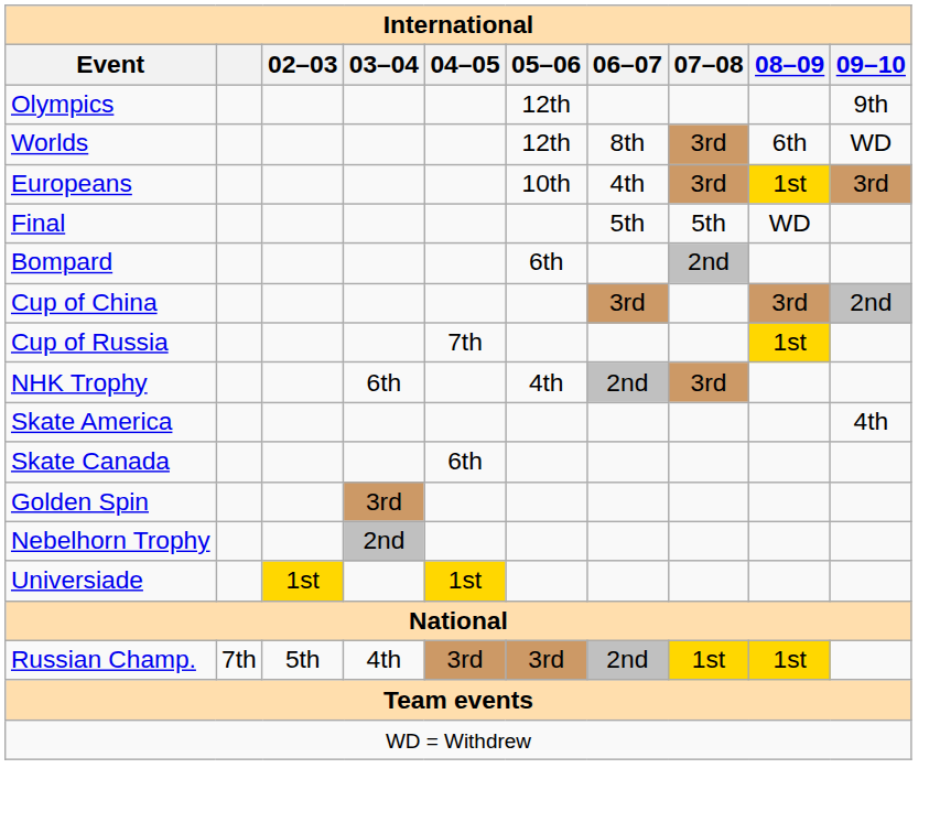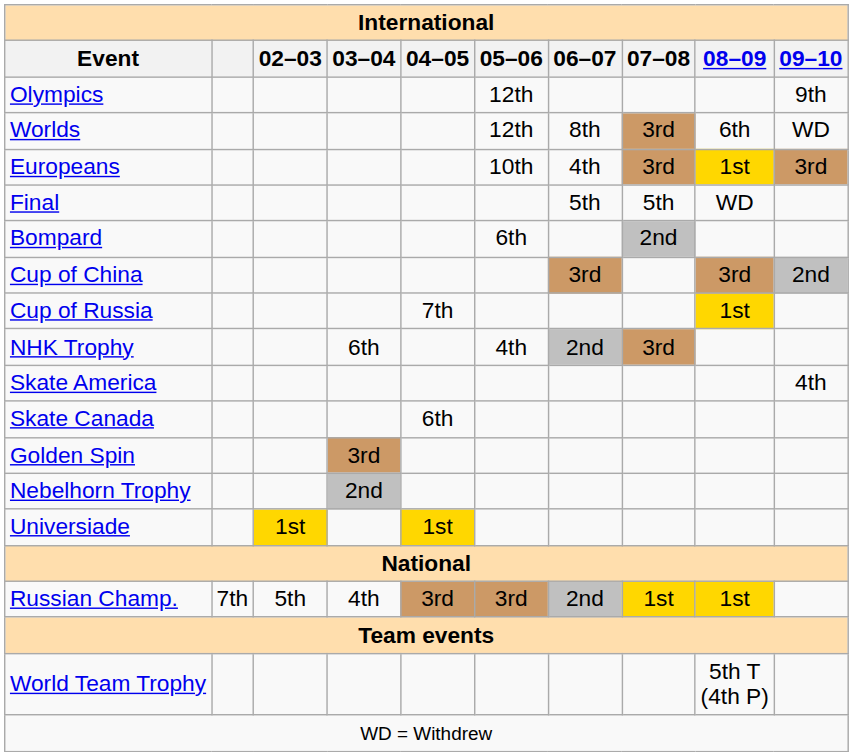+ row: World Team Trophy | 5th T (4th P)
